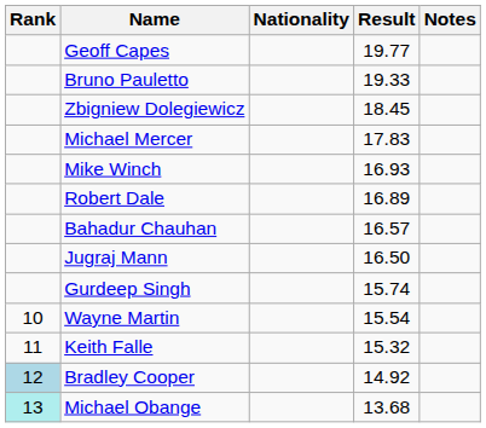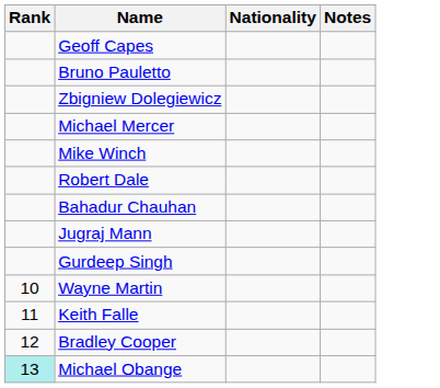- column: Result | 19.77 | 19.33 | 18.45 | 17.83 | 16.93 | 16.89 | 16.57 | 16.50 | 15.74 | 15.54 | 15.32 | 14.92 | 13.68
Bradley Cooper | Rank: lightblue background -> no background
